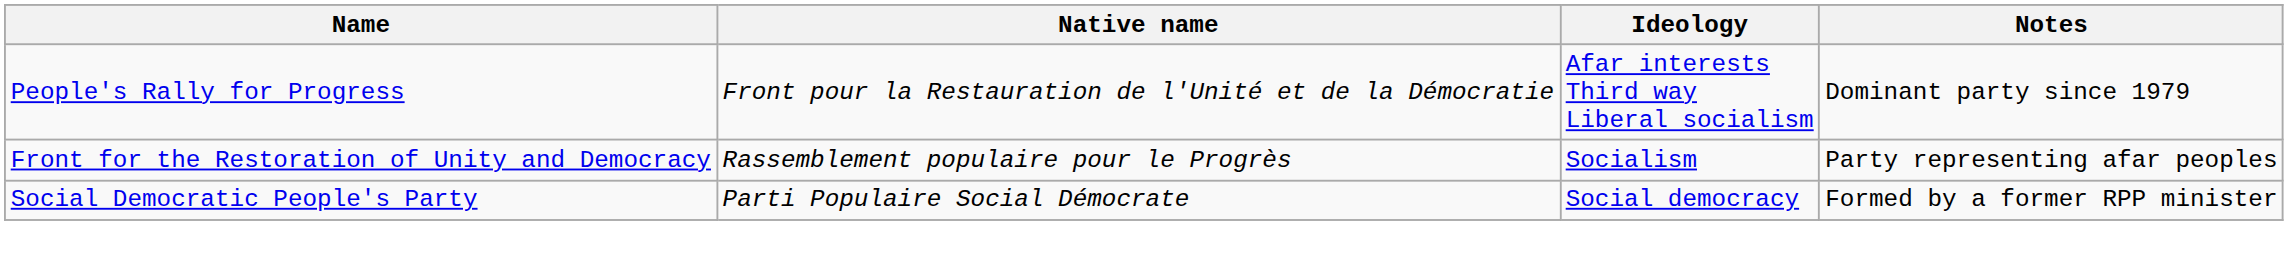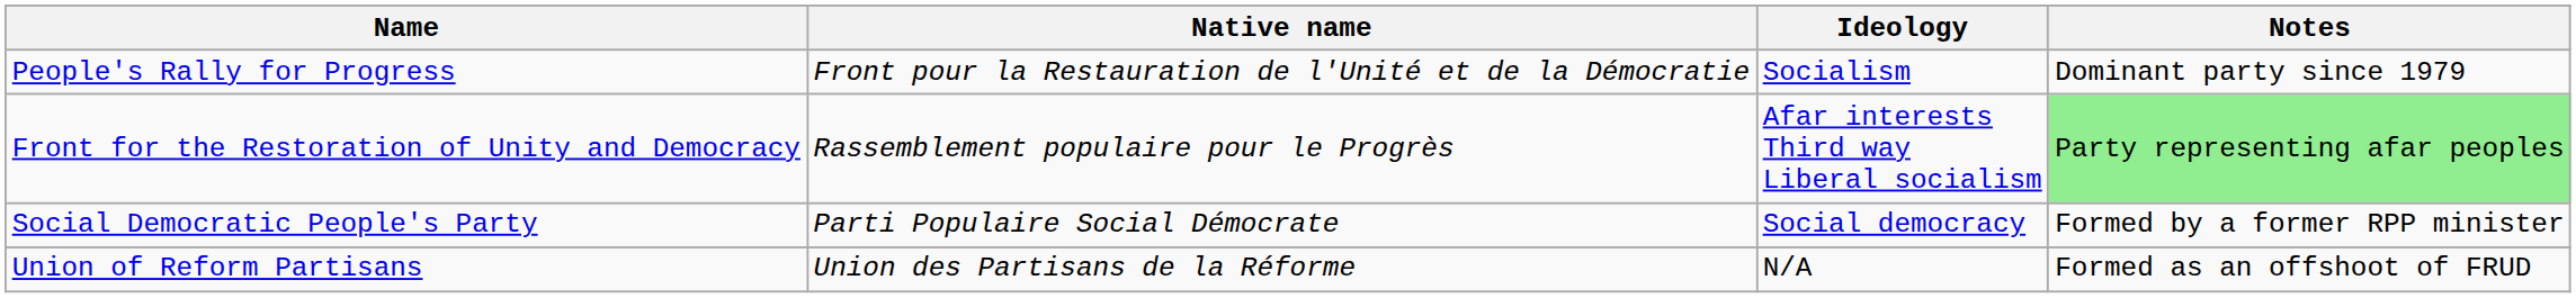People's Rally for Progress | Ideology: Afar interests Third way Liberal socialism -> Socialism
Front for the Restoration of Unity and Democracy | Ideology: Socialism -> Afar interests Third way Liberal socialism
Front for the Restoration of Unity and Democracy | Notes: no background -> lightgreen background
+ row: Union of Reform Partisans | Union des Partisans de la Réforme | N/A | Formed as an offshoot of FRUD
